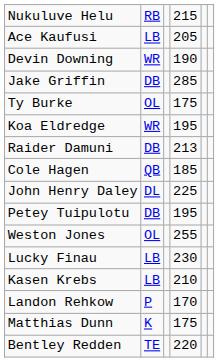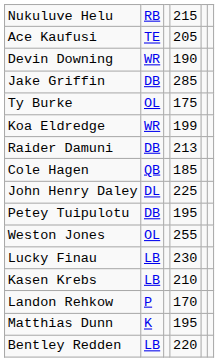Ace Kaufusi | column 2: LB -> TE
Koa Eldredge | column 4: 195 -> 199
Matthias Dunn | column 4: 175 -> 195
Bentley Redden | column 2: TE -> LB
